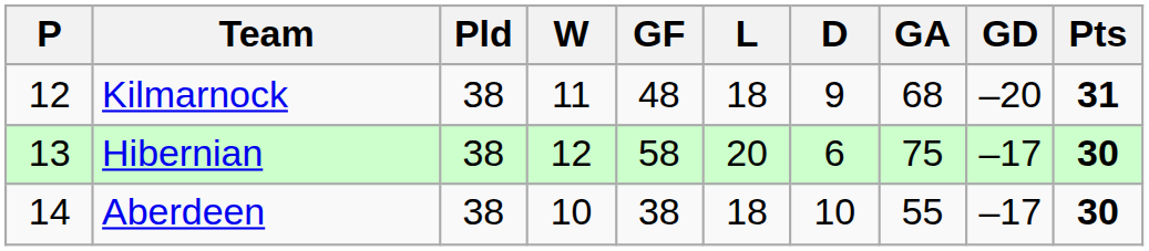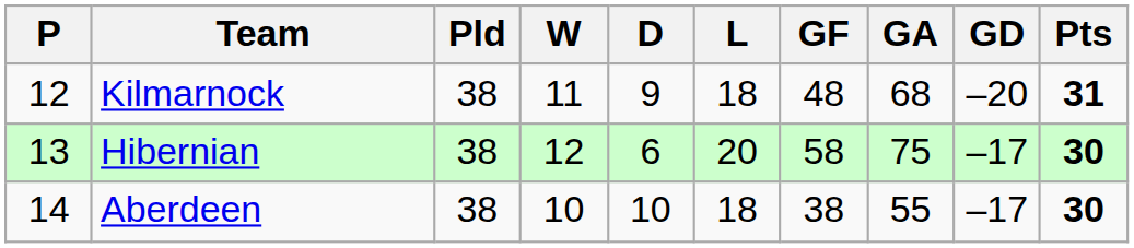columns swapped: D <-> GF
